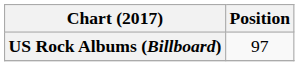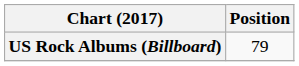US Rock Albums (Billboard) | Position: 97 -> 79
